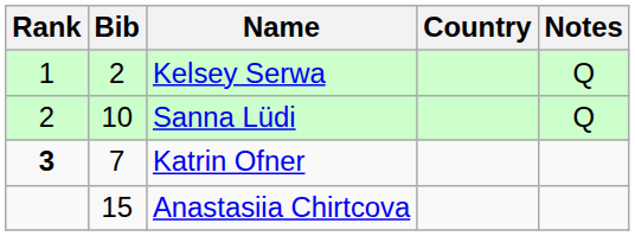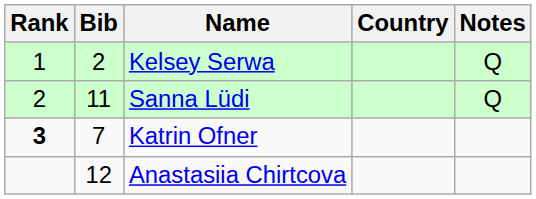Sanna Lüdi | Bib: 10 -> 11
Anastasiia Chirtcova | Bib: 15 -> 12
